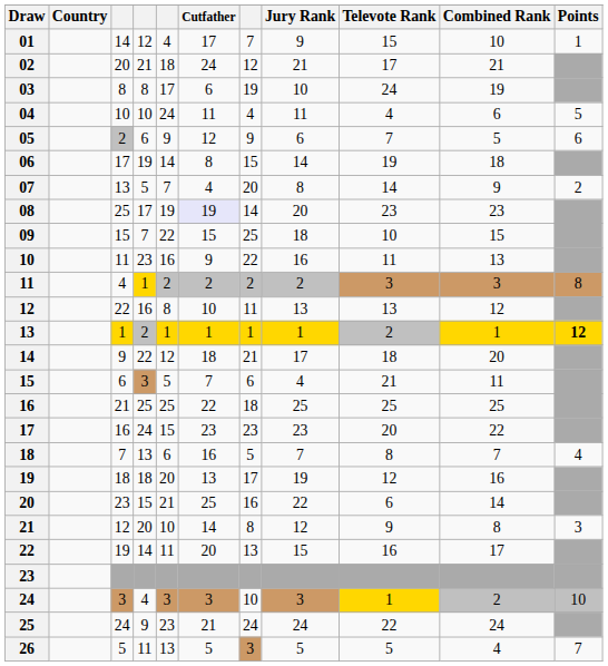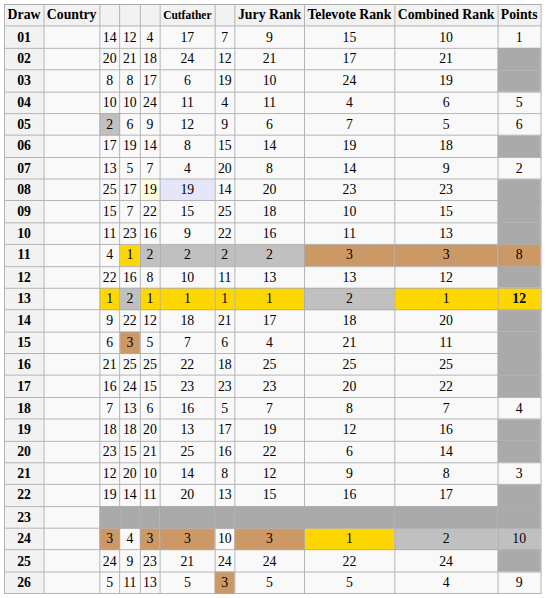08 | column 5: no background -> lightyellow background
26 | Points: 7 -> 9
